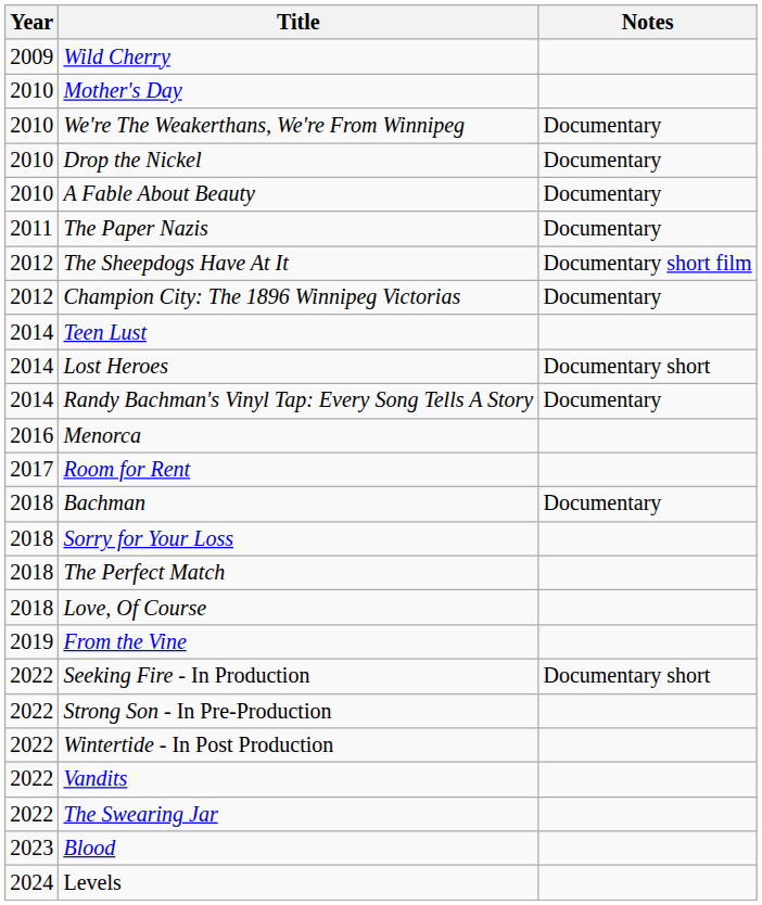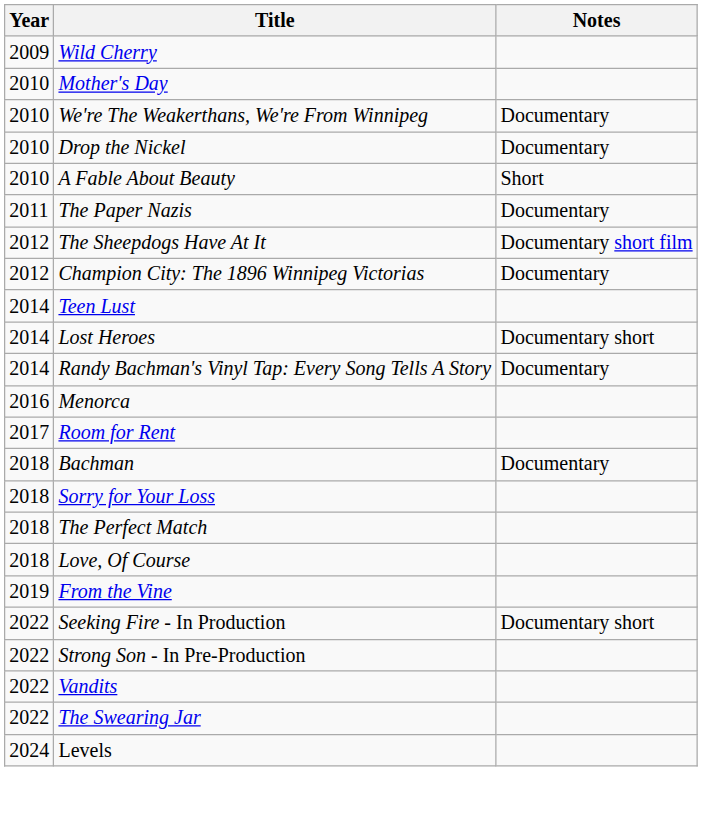A Fable About Beauty | Notes: Documentary -> Short
- row: 2022 | Wintertide - In Post Production
- row: 2023 | Blood
